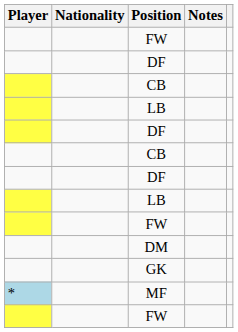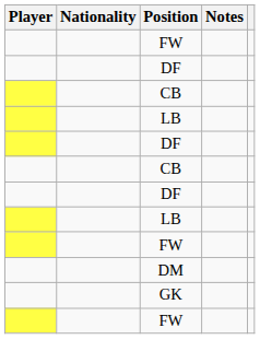- row: * | MF
